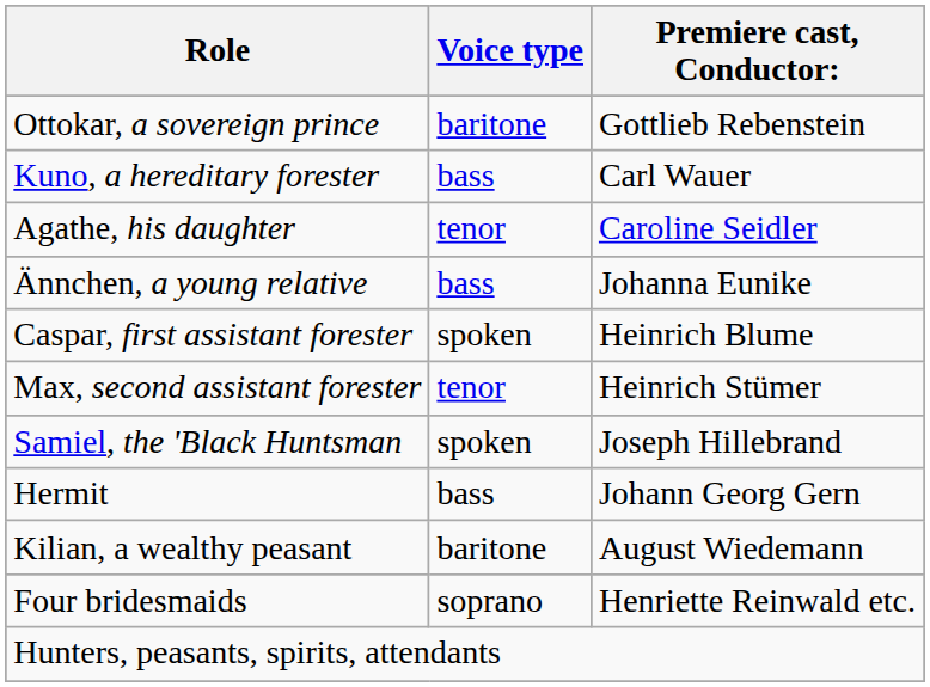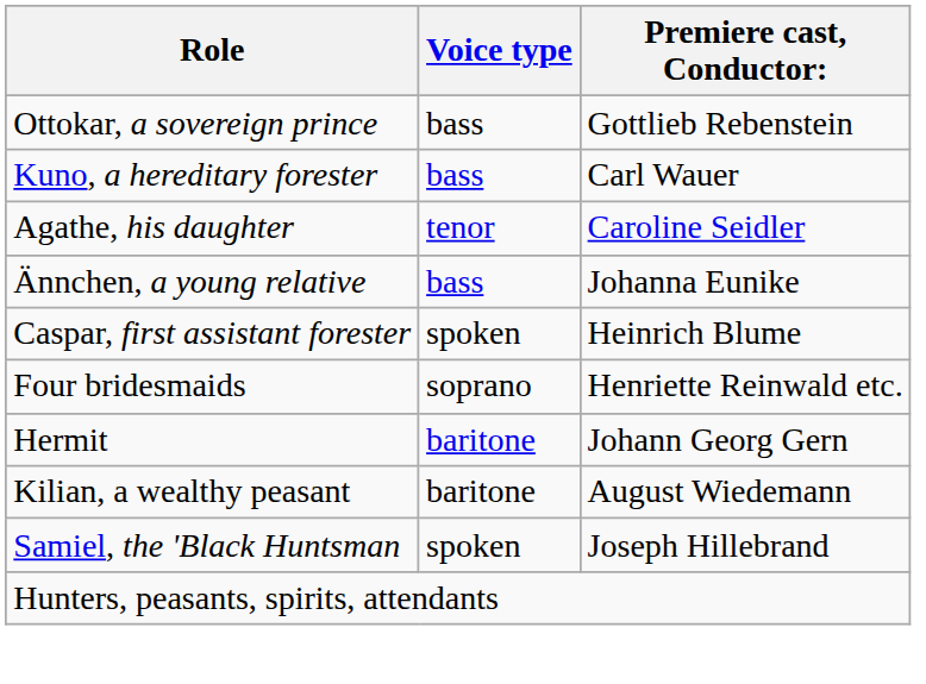Ottokar, a sovereign prince | Voice type: baritone -> bass
- row: Max, second assistant forester | tenor | Heinrich Stümer
rows swapped: Samiel, the 'Black Huntsman <-> Four bridesmaids
Hermit | Voice type: bass -> baritone
